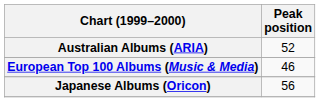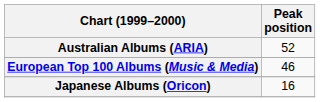Japanese Albums (Oricon) | Peak position: 56 -> 16
